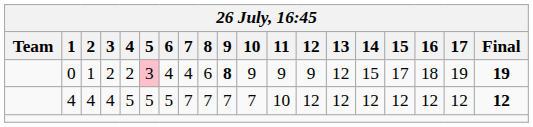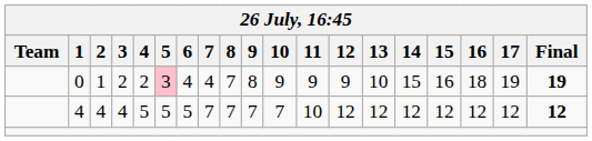0 | 8: 6 -> 7
0 | 9: bold -> normal
0 | 13: 12 -> 10
0 | 15: 17 -> 16
